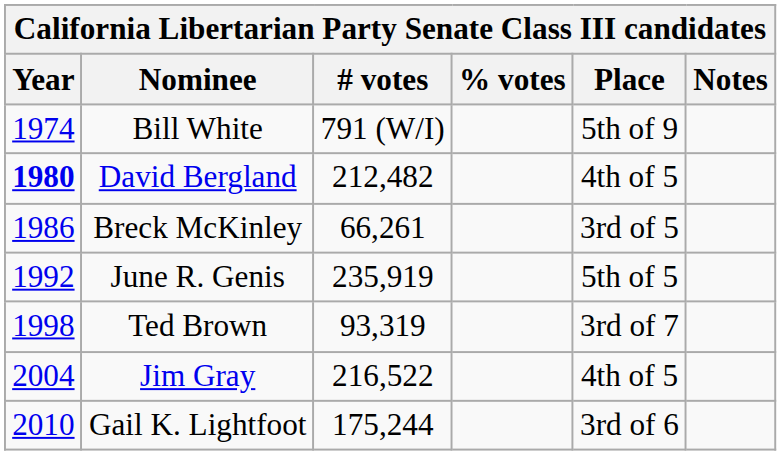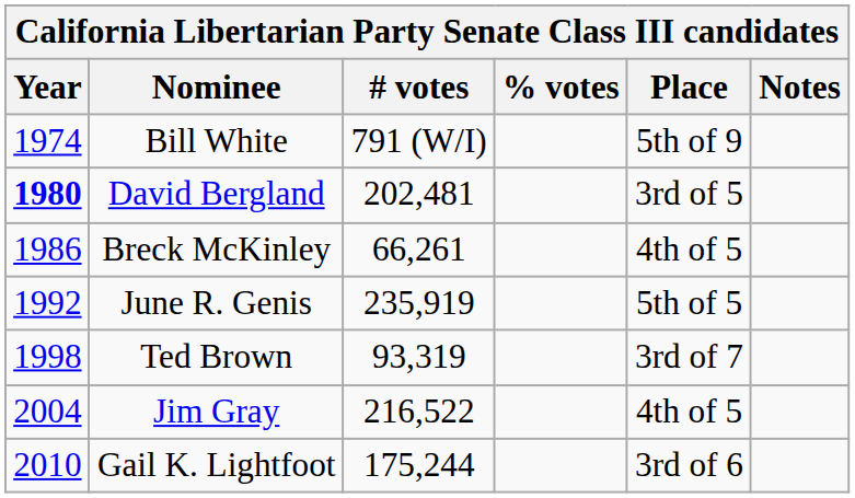David Bergland | # votes: 212,482 -> 202,481
David Bergland | Place: 4th of 5 -> 3rd of 5
Breck McKinley | Place: 3rd of 5 -> 4th of 5
